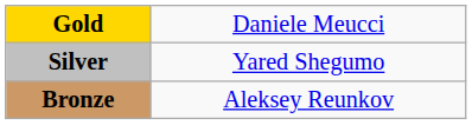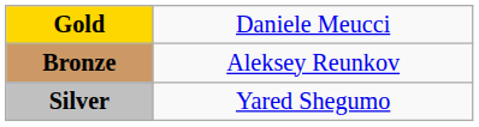rows swapped: Silver <-> Bronze
